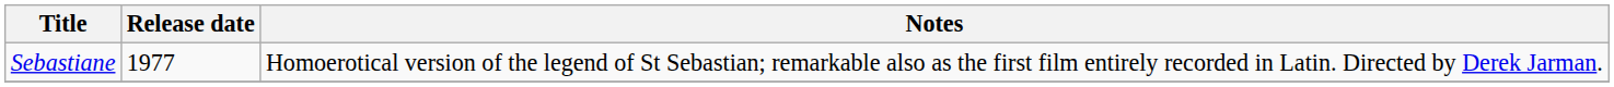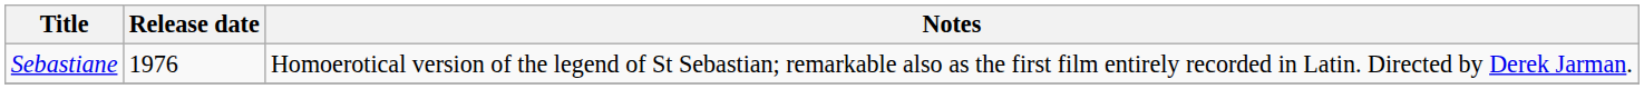Sebastiane | Release date: 1977 -> 1976
